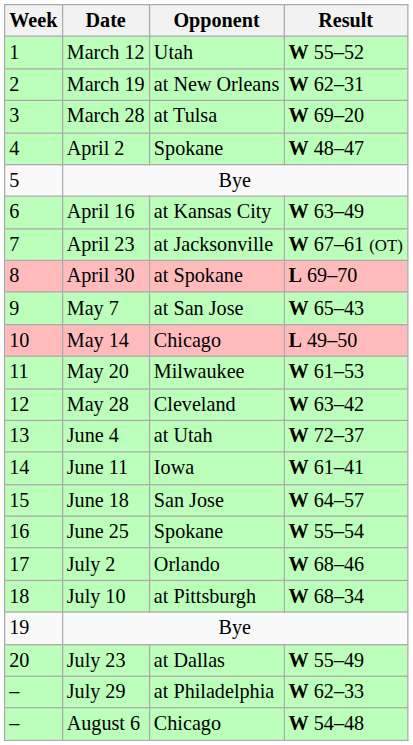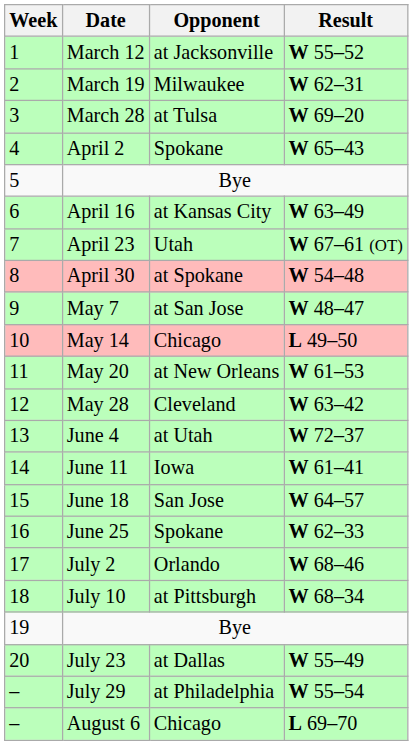March 12 | Opponent: Utah -> at Jacksonville
March 19 | Opponent: at New Orleans -> Milwaukee
April 2 | Result: W 48–47 -> W 65–43
April 23 | Opponent: at Jacksonville -> Utah
April 30 | Result: L 69–70 -> W 54–48
May 7 | Result: W 65–43 -> W 48–47
May 20 | Opponent: Milwaukee -> at New Orleans
June 25 | Result: W 55–54 -> W 62–33
July 29 | Result: W 62–33 -> W 55–54
August 6 | Result: W 54–48 -> L 69–70
